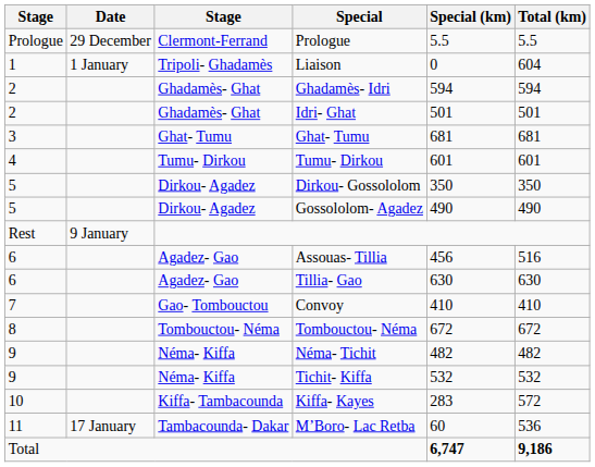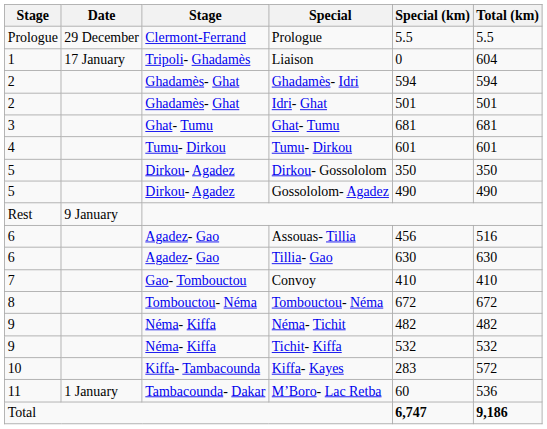Liaison | Date: 1 January -> 17 January
M’Boro- Lac Retba | Date: 17 January -> 1 January
